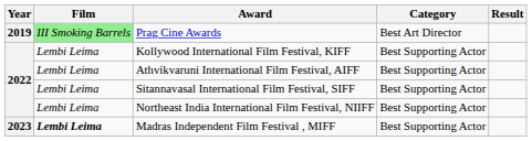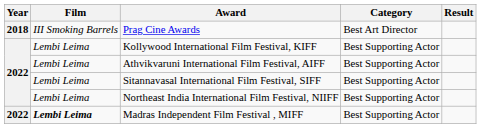Prag Cine Awards | Year: 2019 -> 2018
Prag Cine Awards | Film: lightgreen background -> no background
Madras Independent Film Festival , MIFF | Year: 2023 -> 2022
